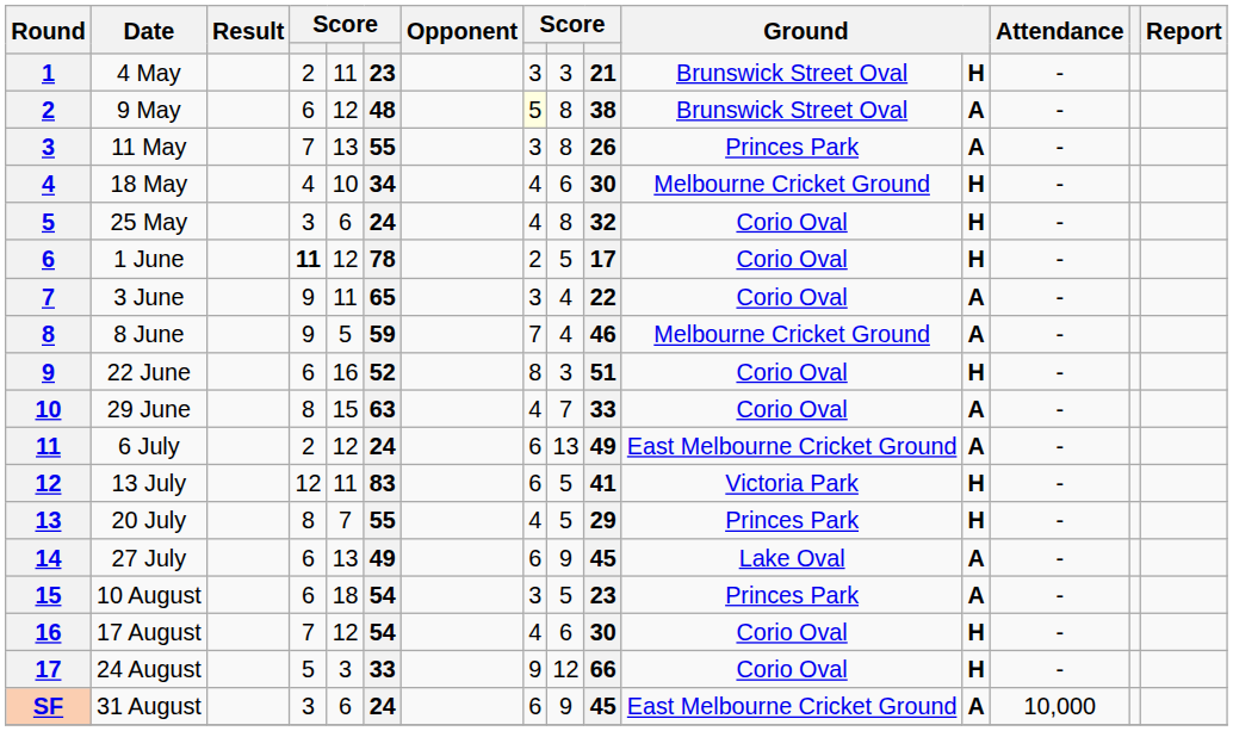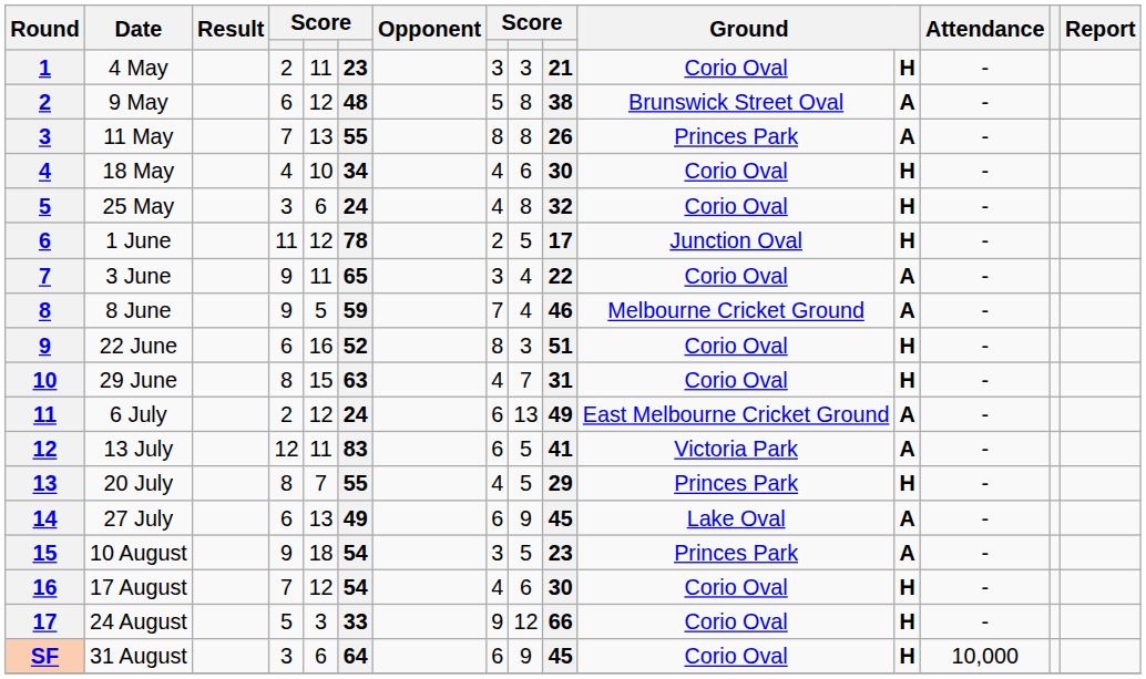4 May | column 11: Brunswick Street Oval -> Corio Oval
9 May | column 8: lightyellow background -> no background
11 May | column 8: 3 -> 8
18 May | column 11: Melbourne Cricket Ground -> Corio Oval
1 June | column 4: bold -> normal
1 June | column 11: Corio Oval -> Junction Oval
29 June | column 10: 33 -> 31
29 June | column 12: A -> H
13 July | column 12: H -> A
10 August | column 4: 6 -> 9
31 August | column 6: 24 -> 64
31 August | column 11: East Melbourne Cricket Ground -> Corio Oval
31 August | column 12: A -> H
